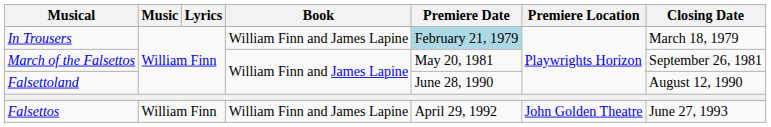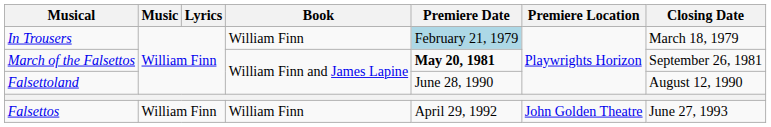In Trousers | Book: William Finn and James Lapine -> William Finn
March of the Falsettos | Premiere Date: normal -> bold
Falsettos | Book: William Finn and James Lapine -> William Finn
